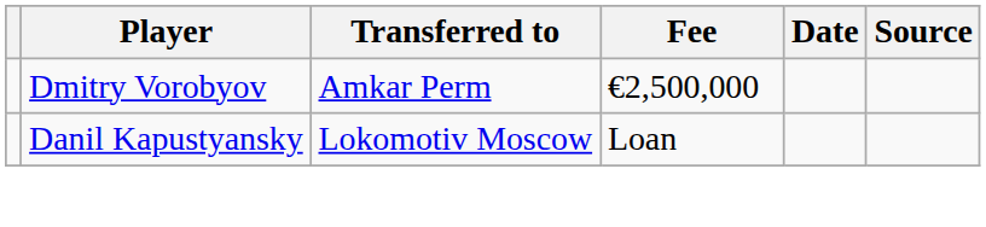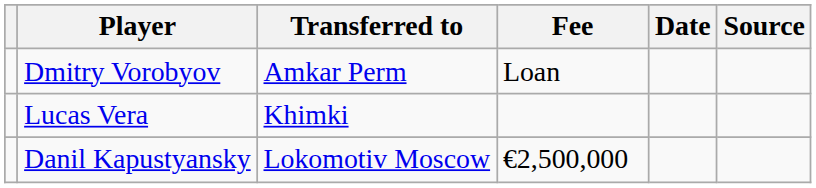Dmitry Vorobyov | Fee: €2,500,000 -> Loan
+ row: Lucas Vera | Khimki
Danil Kapustyansky | Fee: Loan -> €2,500,000
